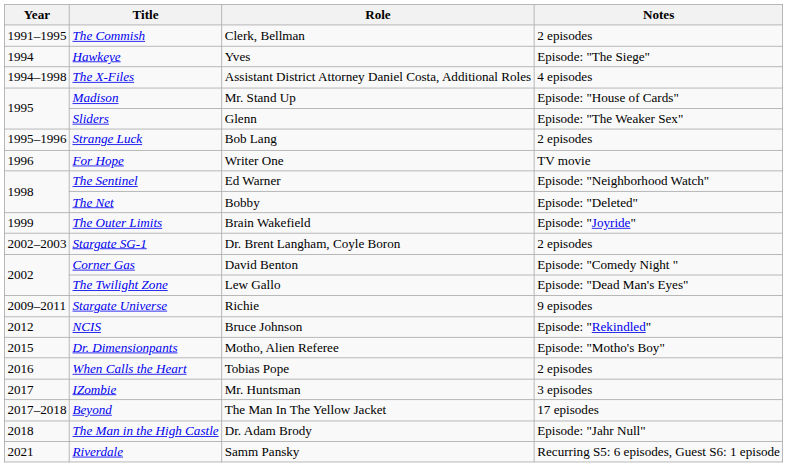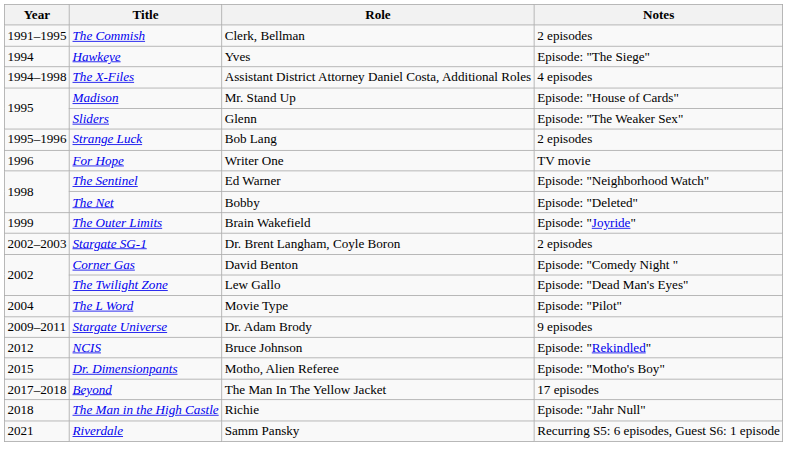+ row: 2004 | The L Word | Movie Type | Episode: "Pilot"
Stargate Universe | Role: Richie -> Dr. Adam Brody
- row: 2016 | When Calls the Heart | Tobias Pope | 2 episodes
- row: 2017 | IZombie | Mr. Huntsman | 3 episodes
The Man in the High Castle | Role: Dr. Adam Brody -> Richie
